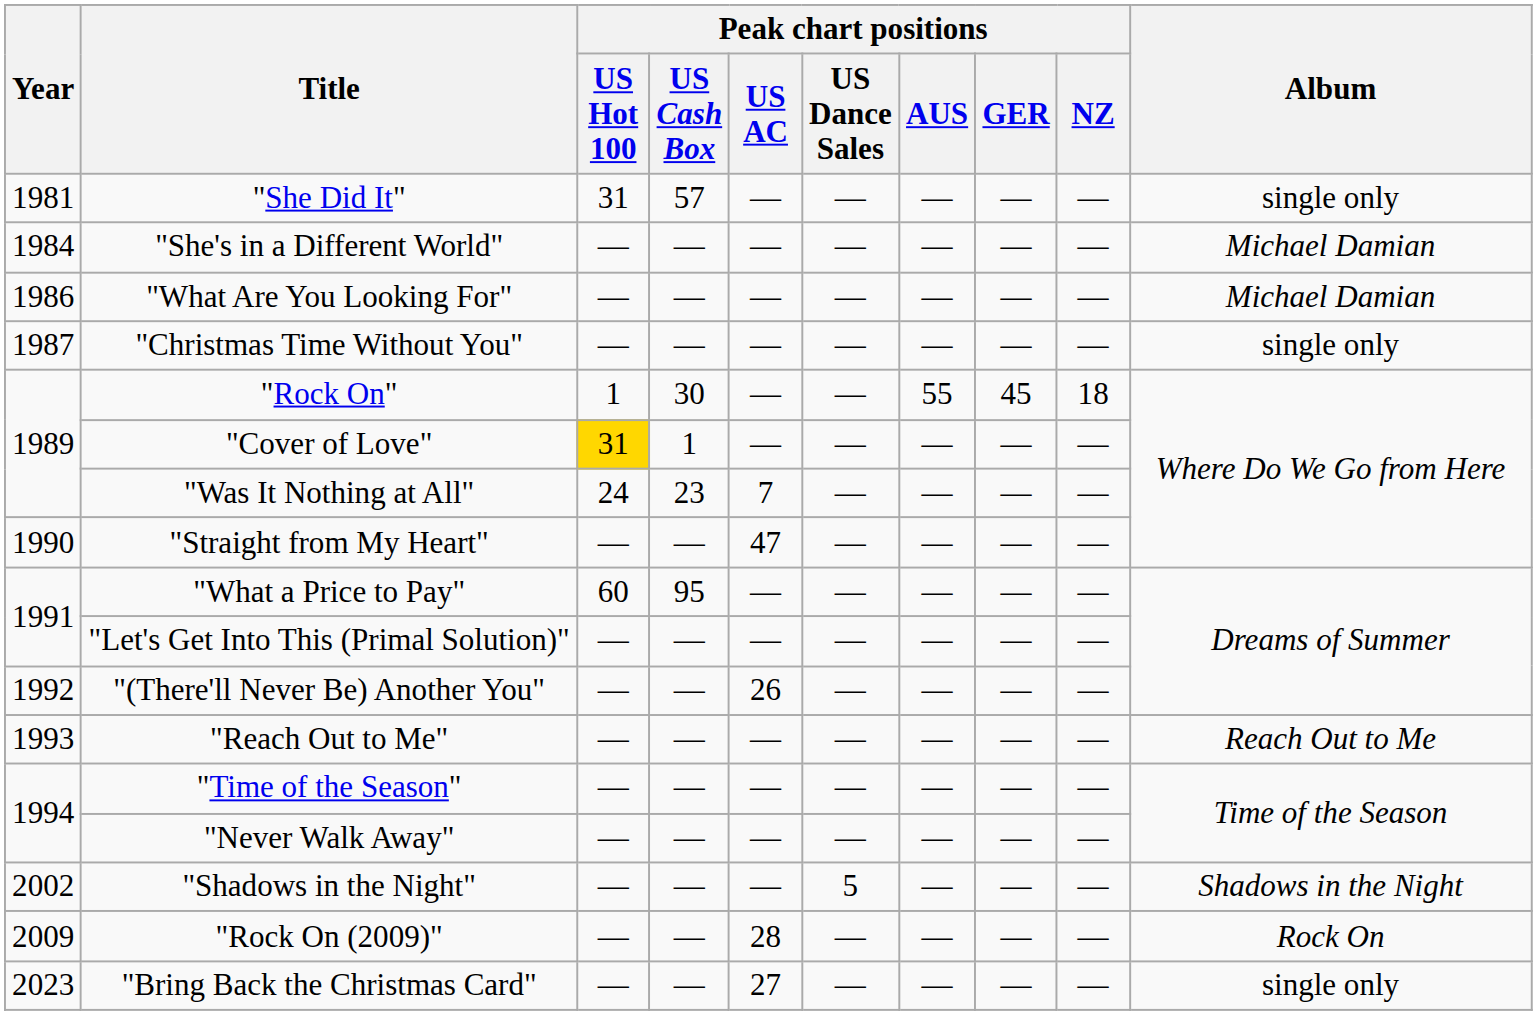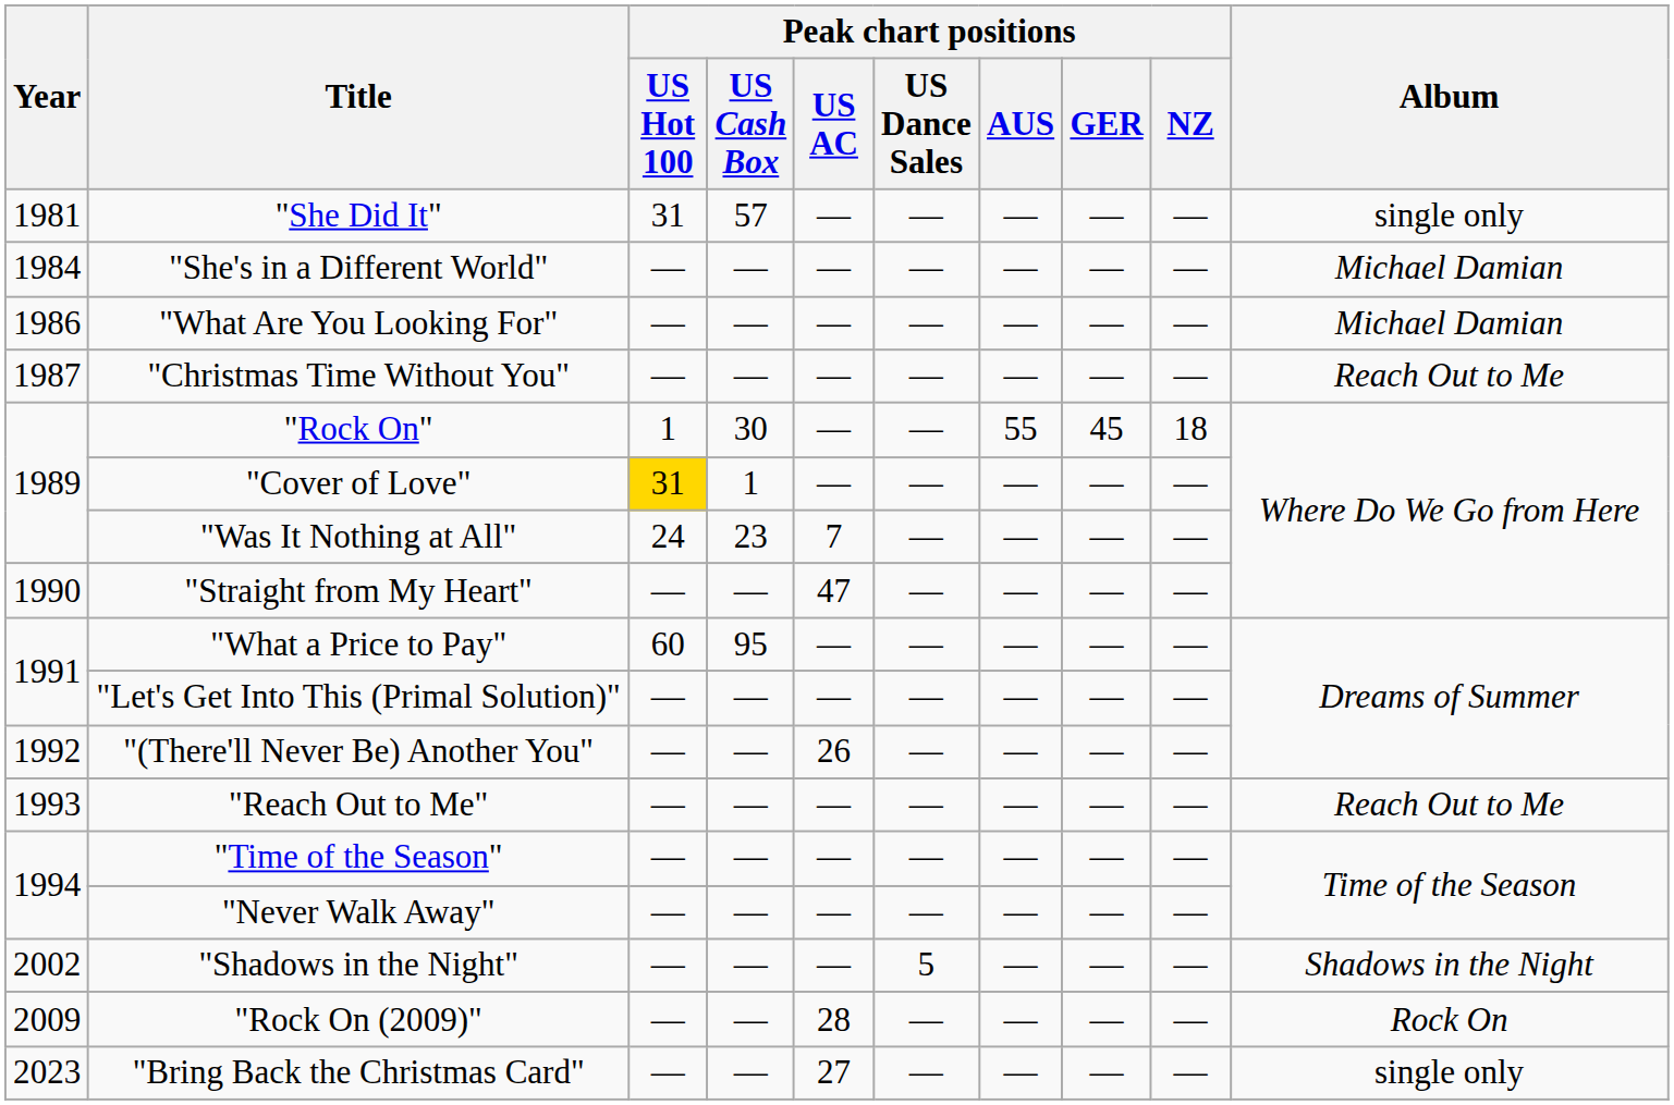"Christmas Time Without You" | Album: single only -> Reach Out to Me
